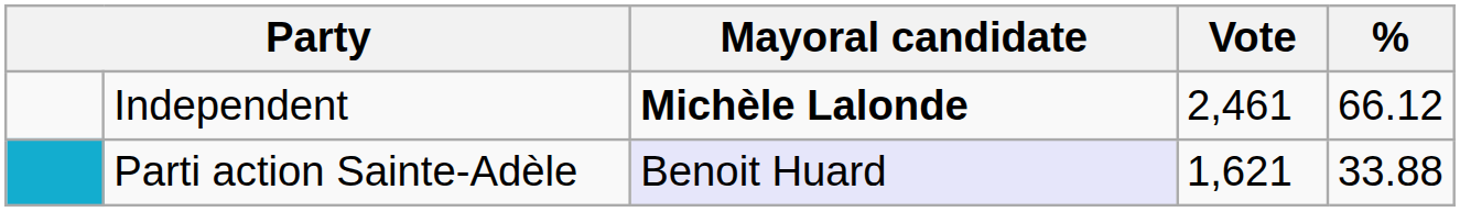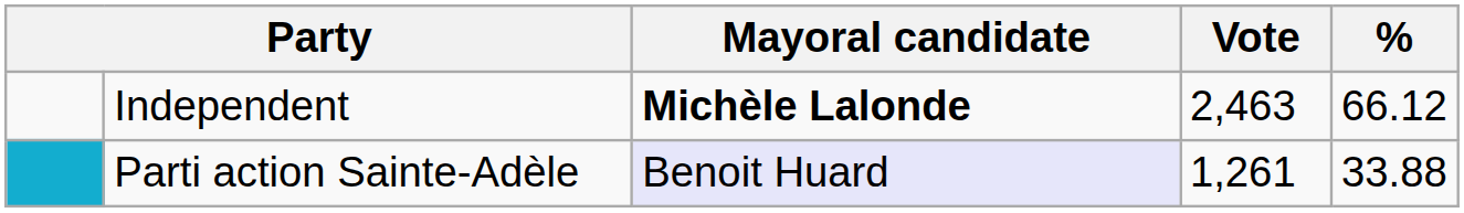Independent | Vote: 2,461 -> 2,463
Parti action Sainte-Adèle | Vote: 1,621 -> 1,261
